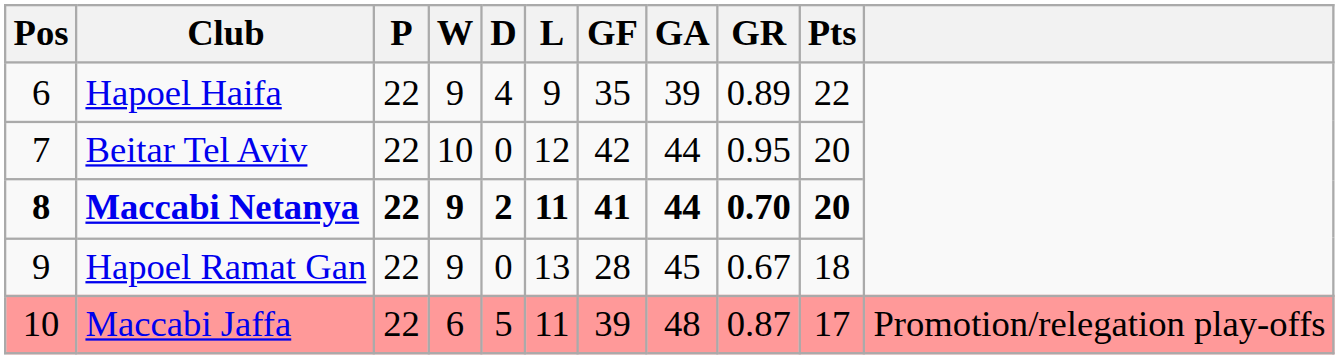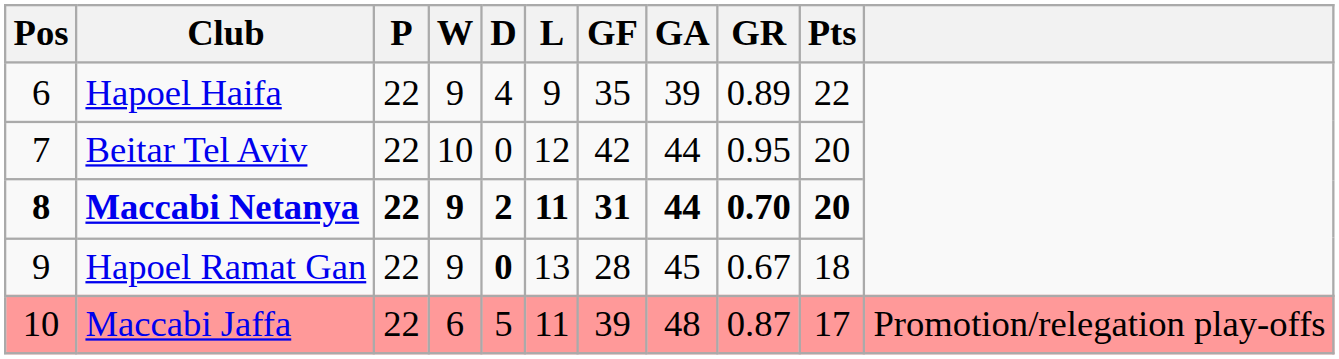Maccabi Netanya | GF: 41 -> 31
Hapoel Ramat Gan | D: normal -> bold
